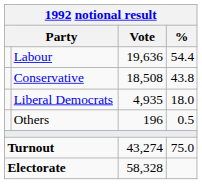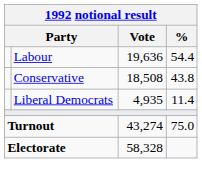Liberal Democrats | %: 18.0 -> 11.4
- row: Others | 196 | 0.5
